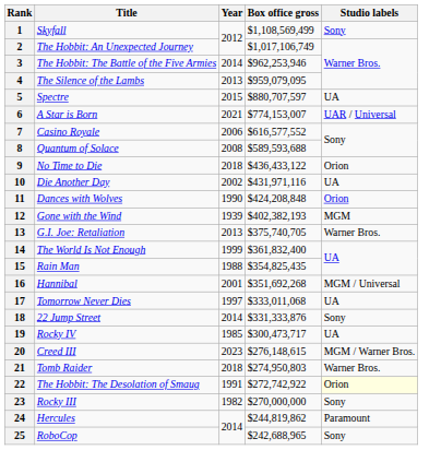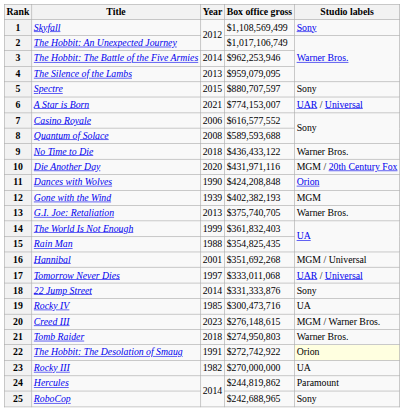5 | Studio labels: UA -> Sony
9 | Studio labels: Orion -> Warner Bros.
10 | Year: 2002 -> 2020
10 | Studio labels: UA -> MGM / 20th Century Fox
14 | Box office gross: $361,832,400 -> $361,832,403
17 | Studio labels: UA -> UAR / Universal
19 | Box office gross: $300,473,717 -> $300,473,716
23 | Studio labels: Sony -> UA
